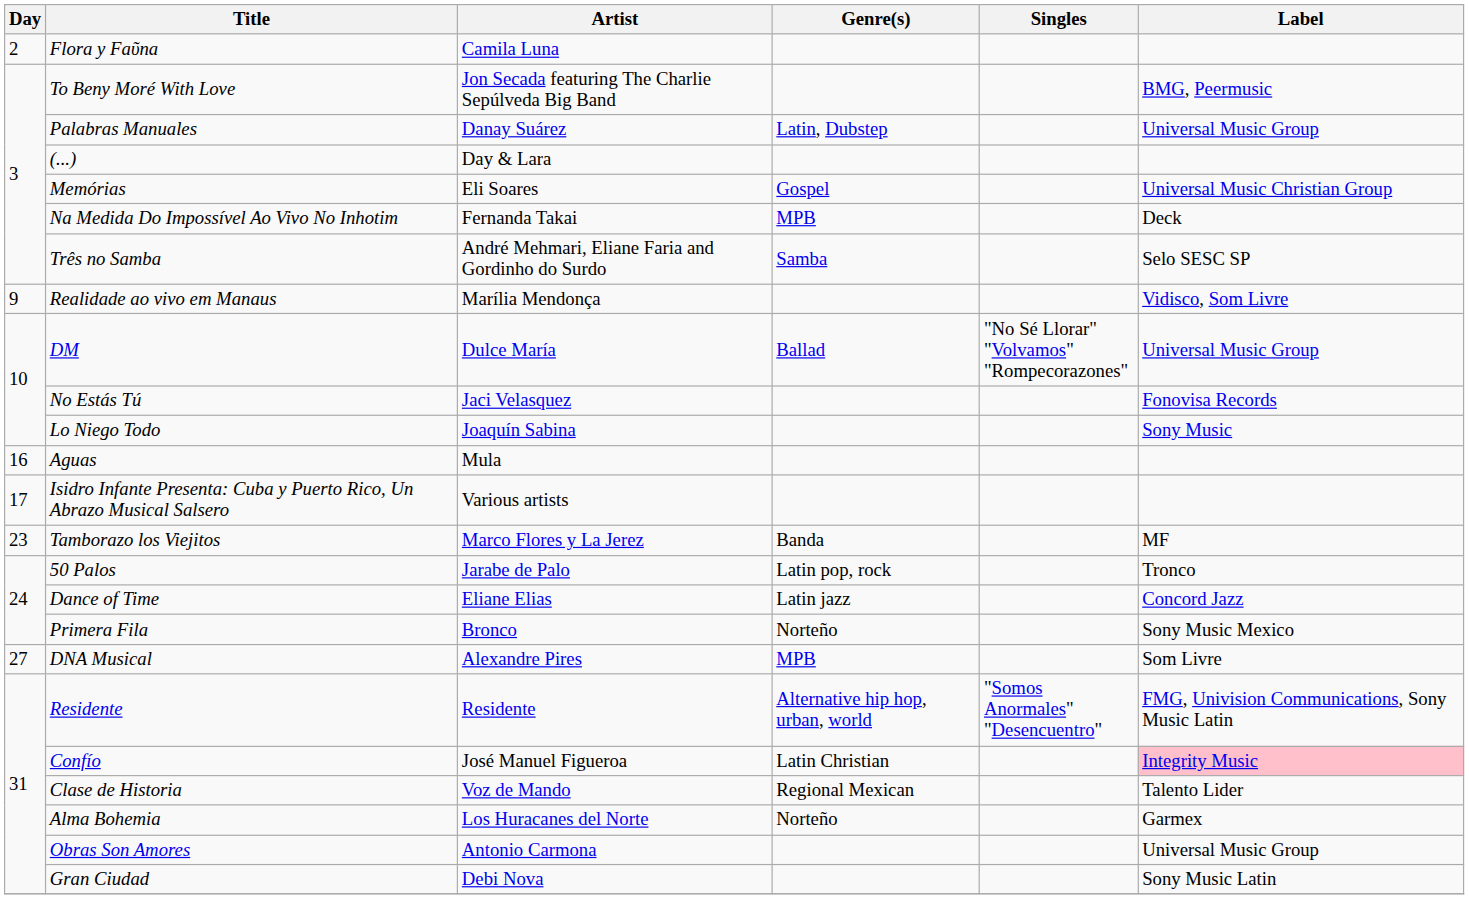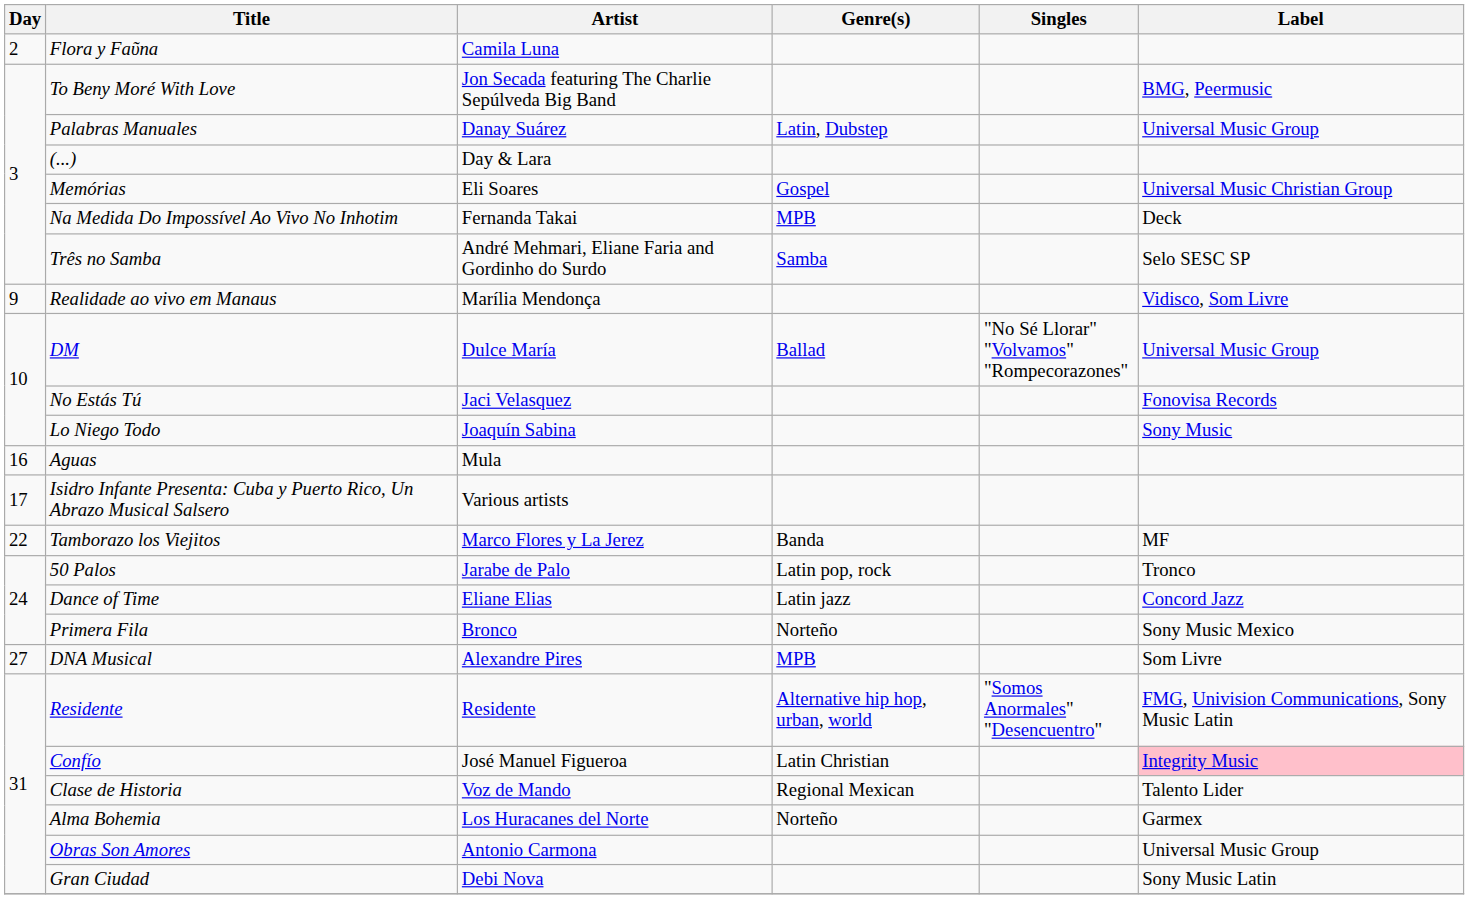Tamborazo los Viejitos | Day: 23 -> 22
